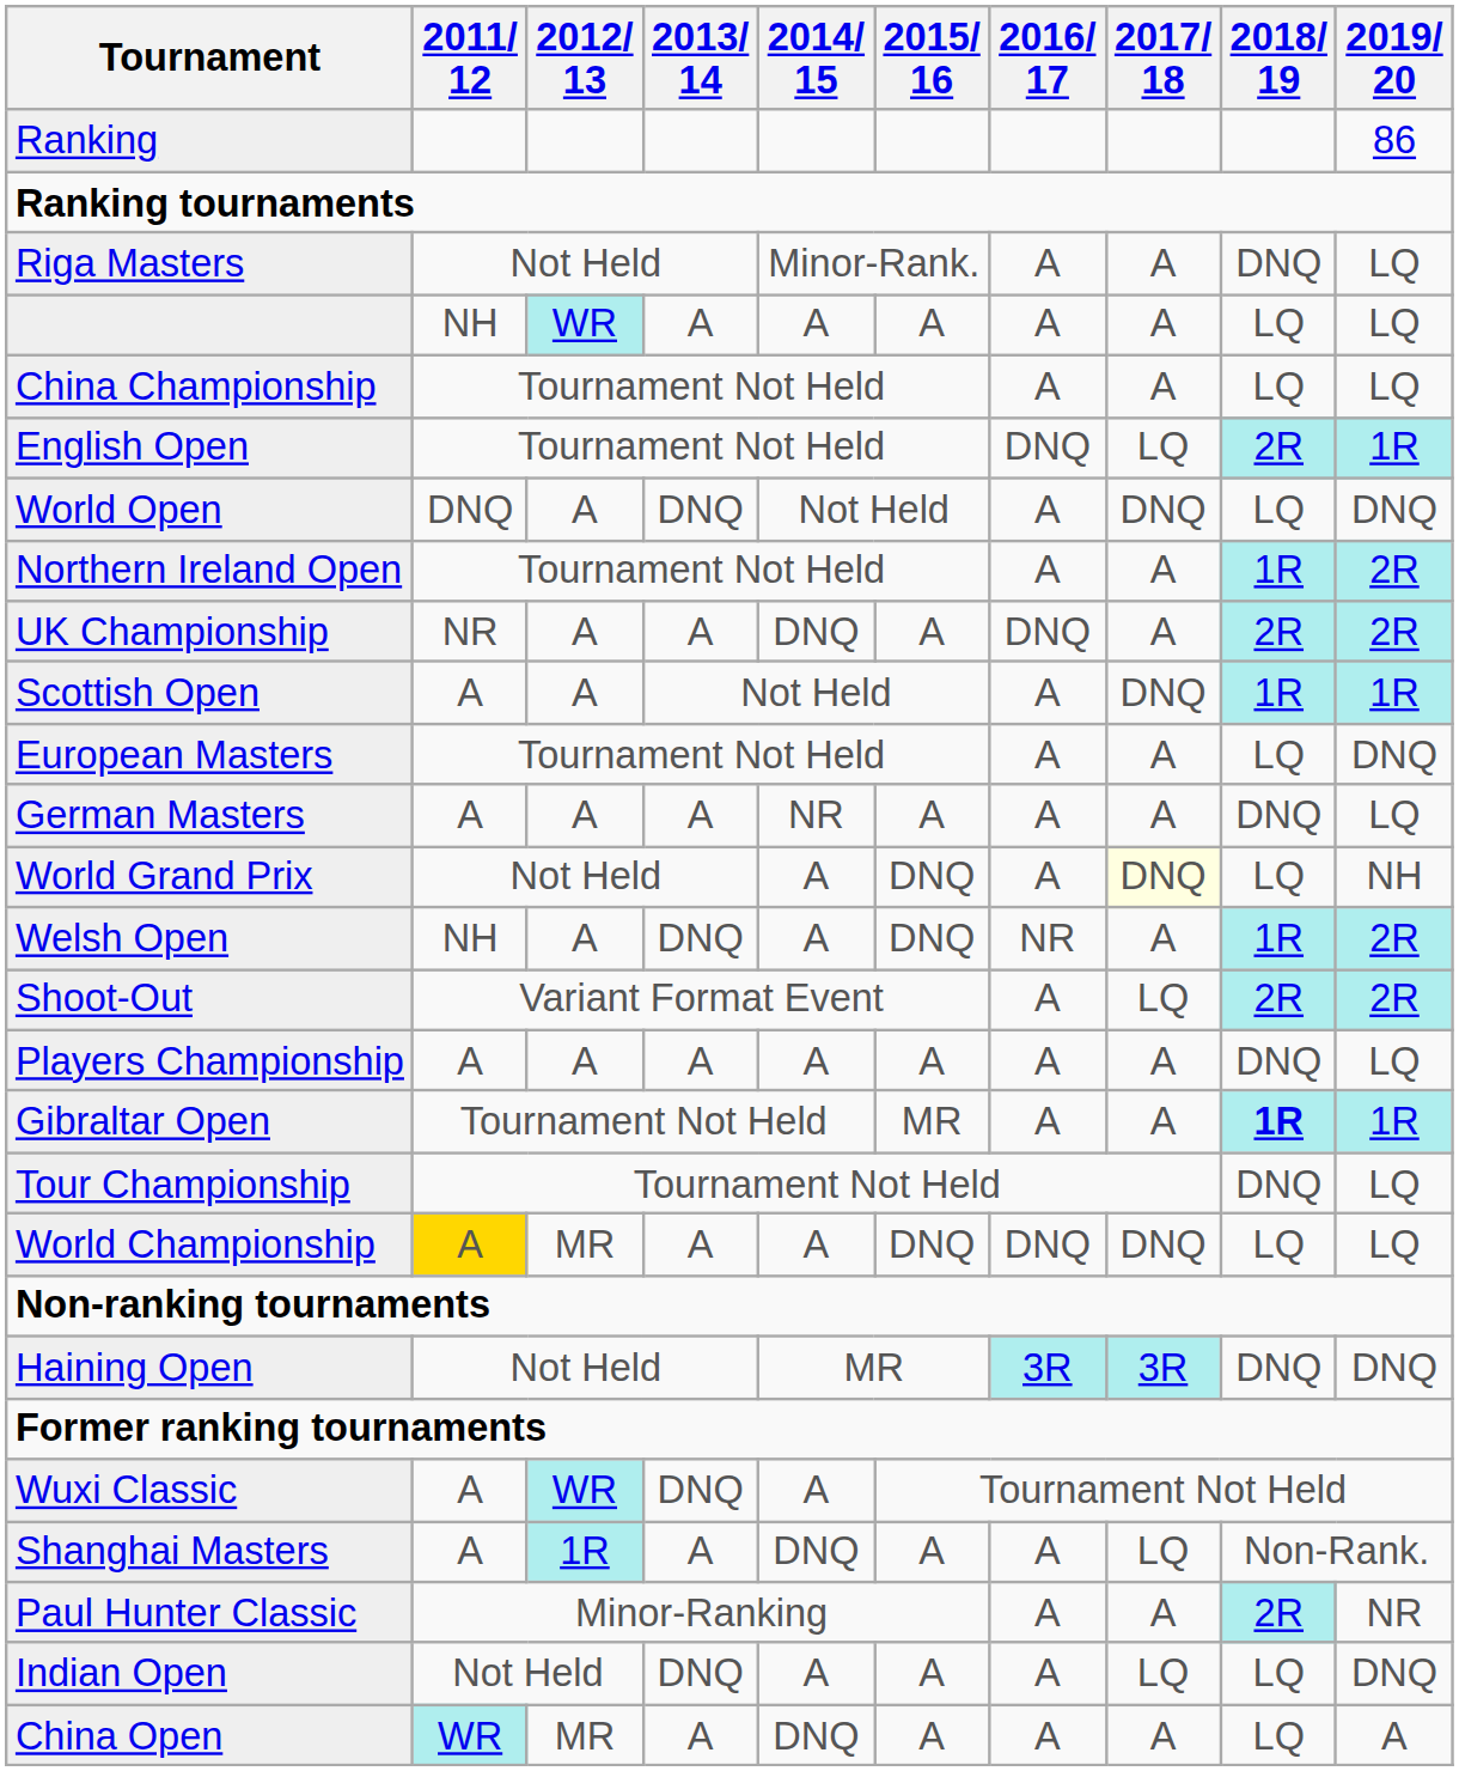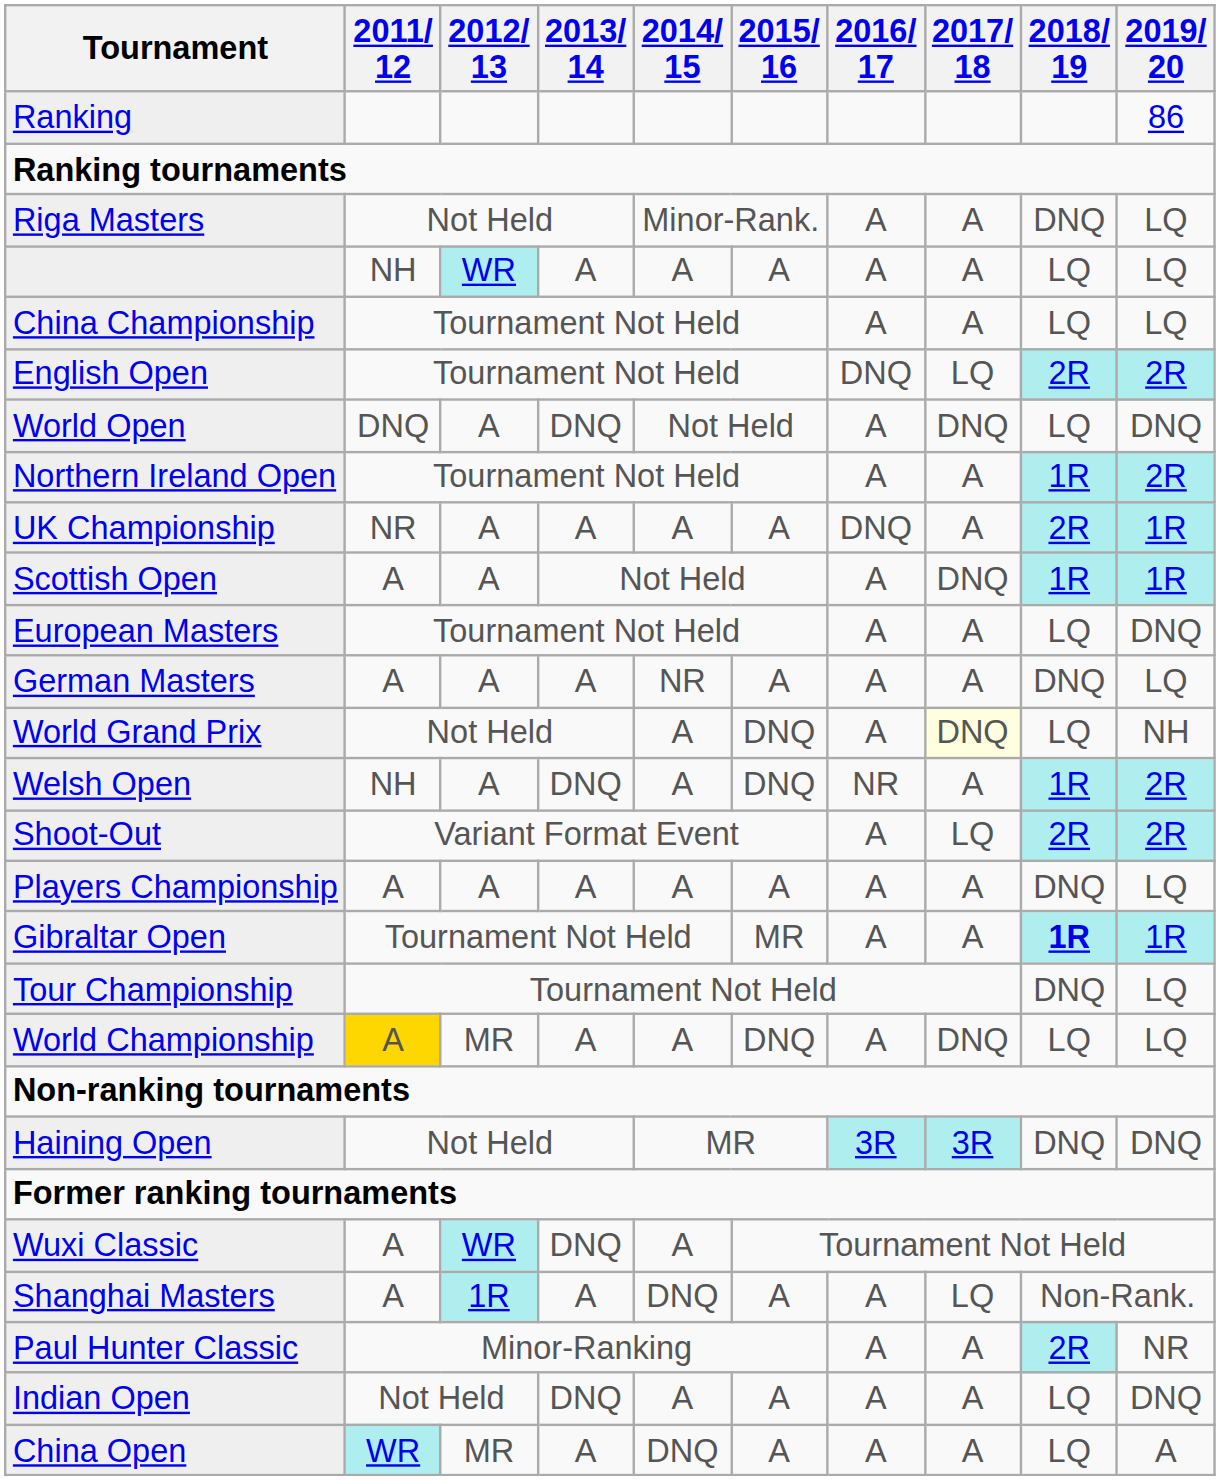English Open | 2019/ 20: 1R -> 2R
UK Championship | 2014/ 15: DNQ -> A
UK Championship | 2019/ 20: 2R -> 1R
World Championship | 2016/ 17: DNQ -> A
Indian Open | 2017/ 18: LQ -> A
